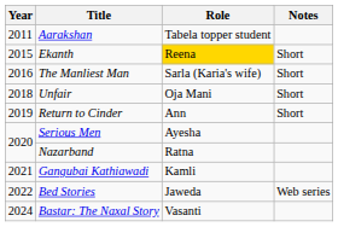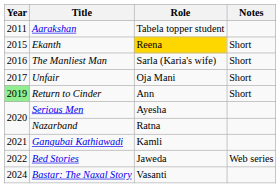Unfair | Year: 2018 -> 2017
Return to Cinder | Year: no background -> lightgreen background
